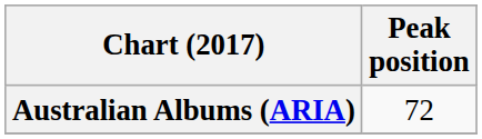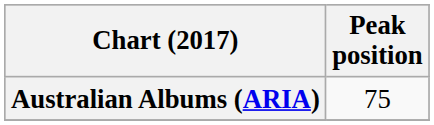Australian Albums (ARIA) | Peak position: 72 -> 75
